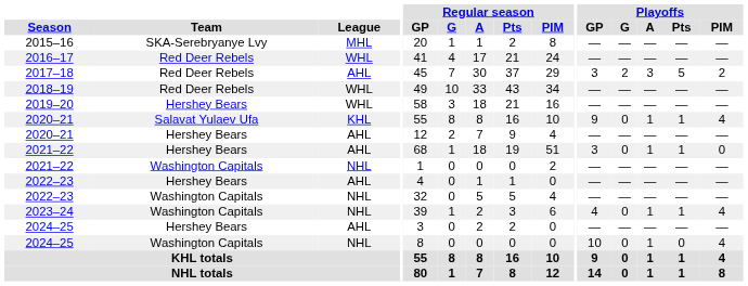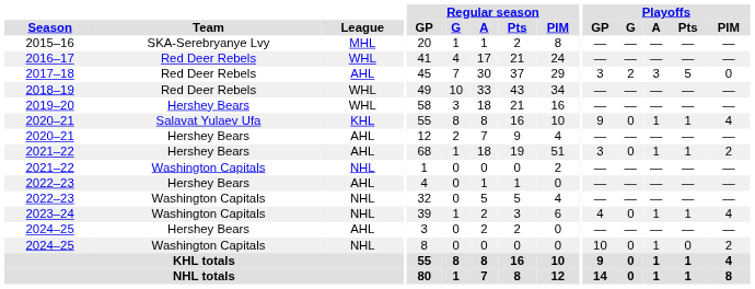2017–18 | Playoffs / PIM: 2 -> 0
2021–22 / Hershey Bears | Playoffs / PIM: 0 -> 2
2024–25 / Washington Capitals | Playoffs / PIM: 4 -> 2
